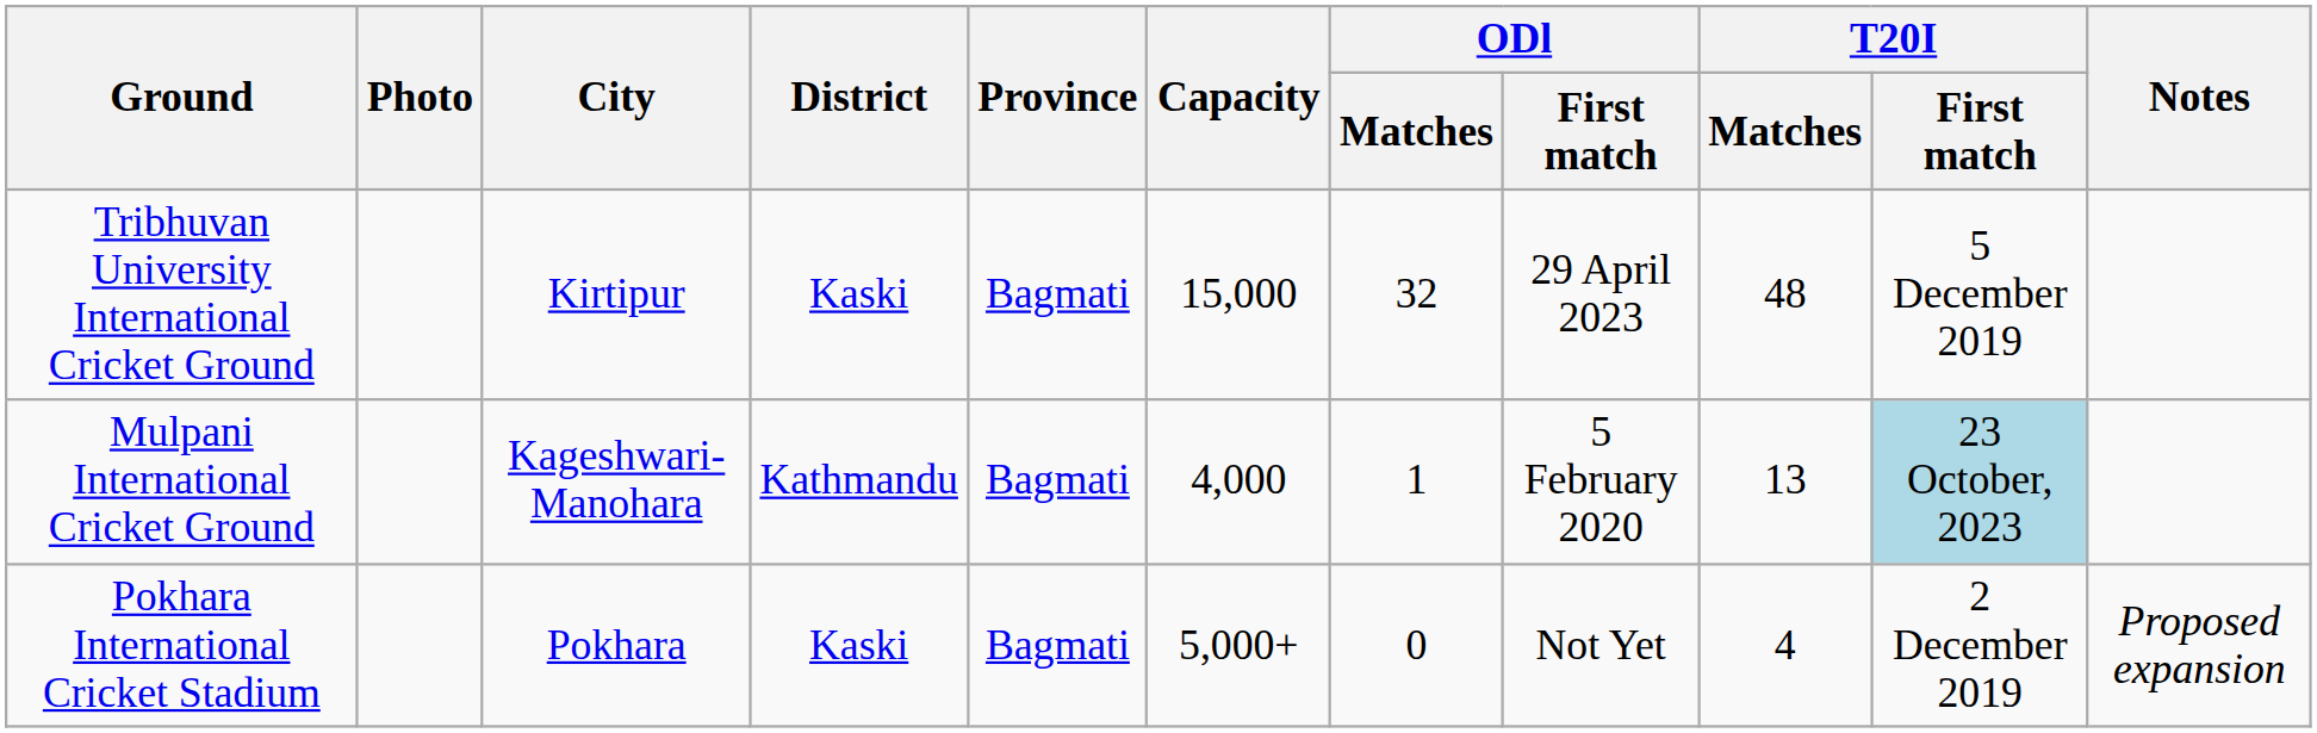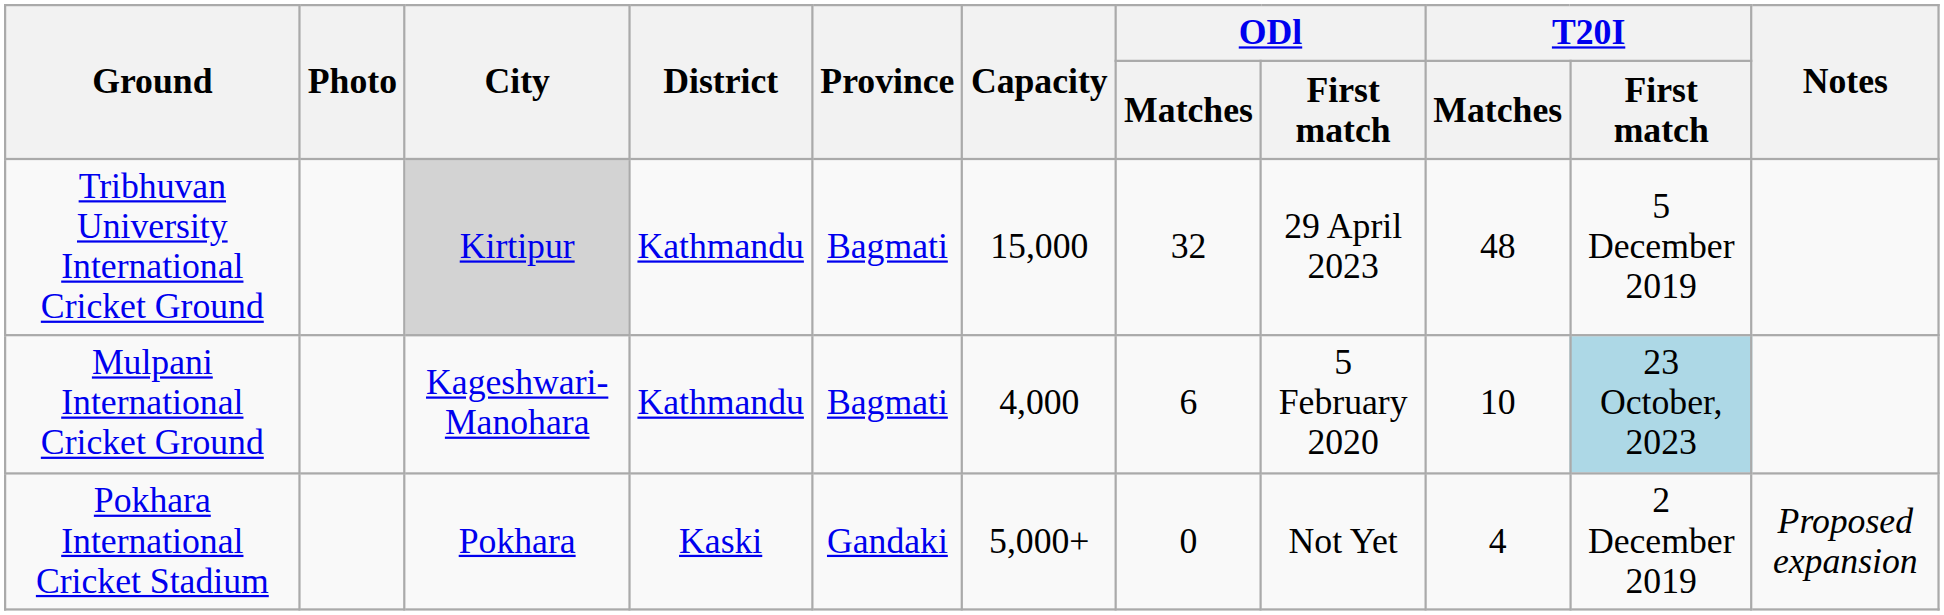Tribhuvan University International Cricket Ground | City: no background -> lightgrey background
Tribhuvan University International Cricket Ground | District: Kaski -> Kathmandu
Mulpani International Cricket Ground | ODl / Matches: 1 -> 6
Mulpani International Cricket Ground | T20I / Matches: 13 -> 10
Pokhara International Cricket Stadium | Province: Bagmati -> Gandaki
